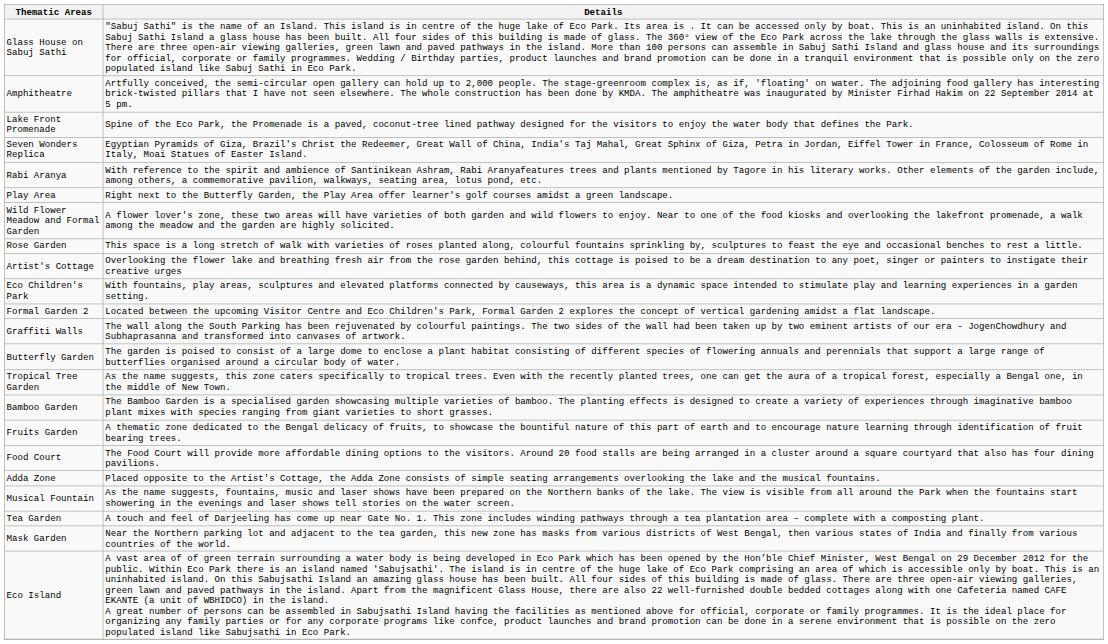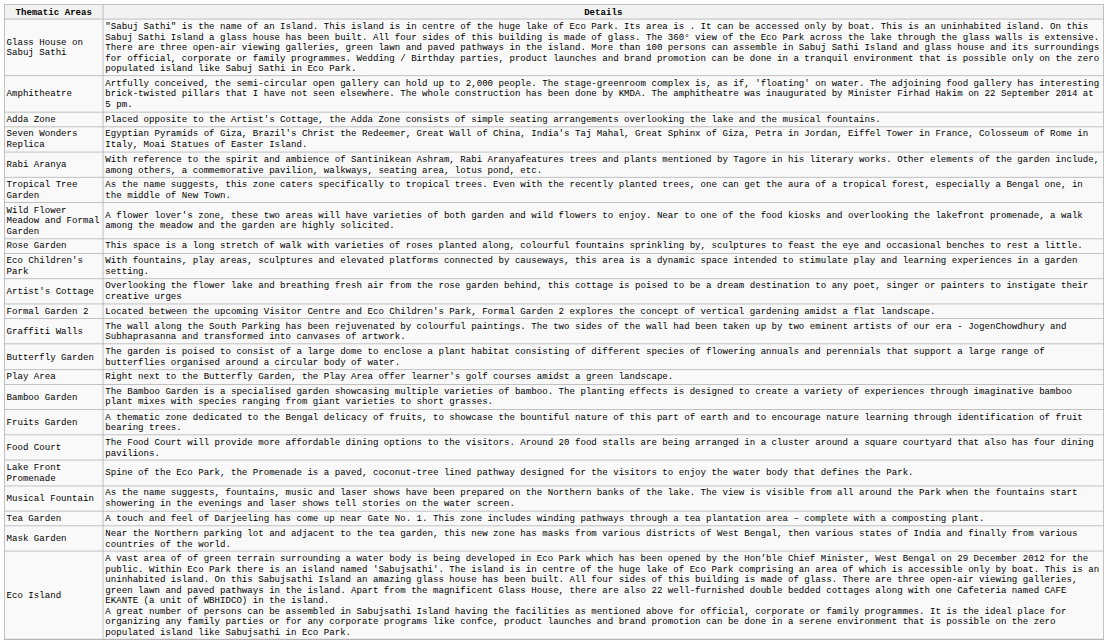rows swapped: Lake Front Promenade <-> Adda Zone
rows swapped: Tropical Tree Garden <-> Play Area
rows swapped: Artist's Cottage <-> Eco Children's Park
